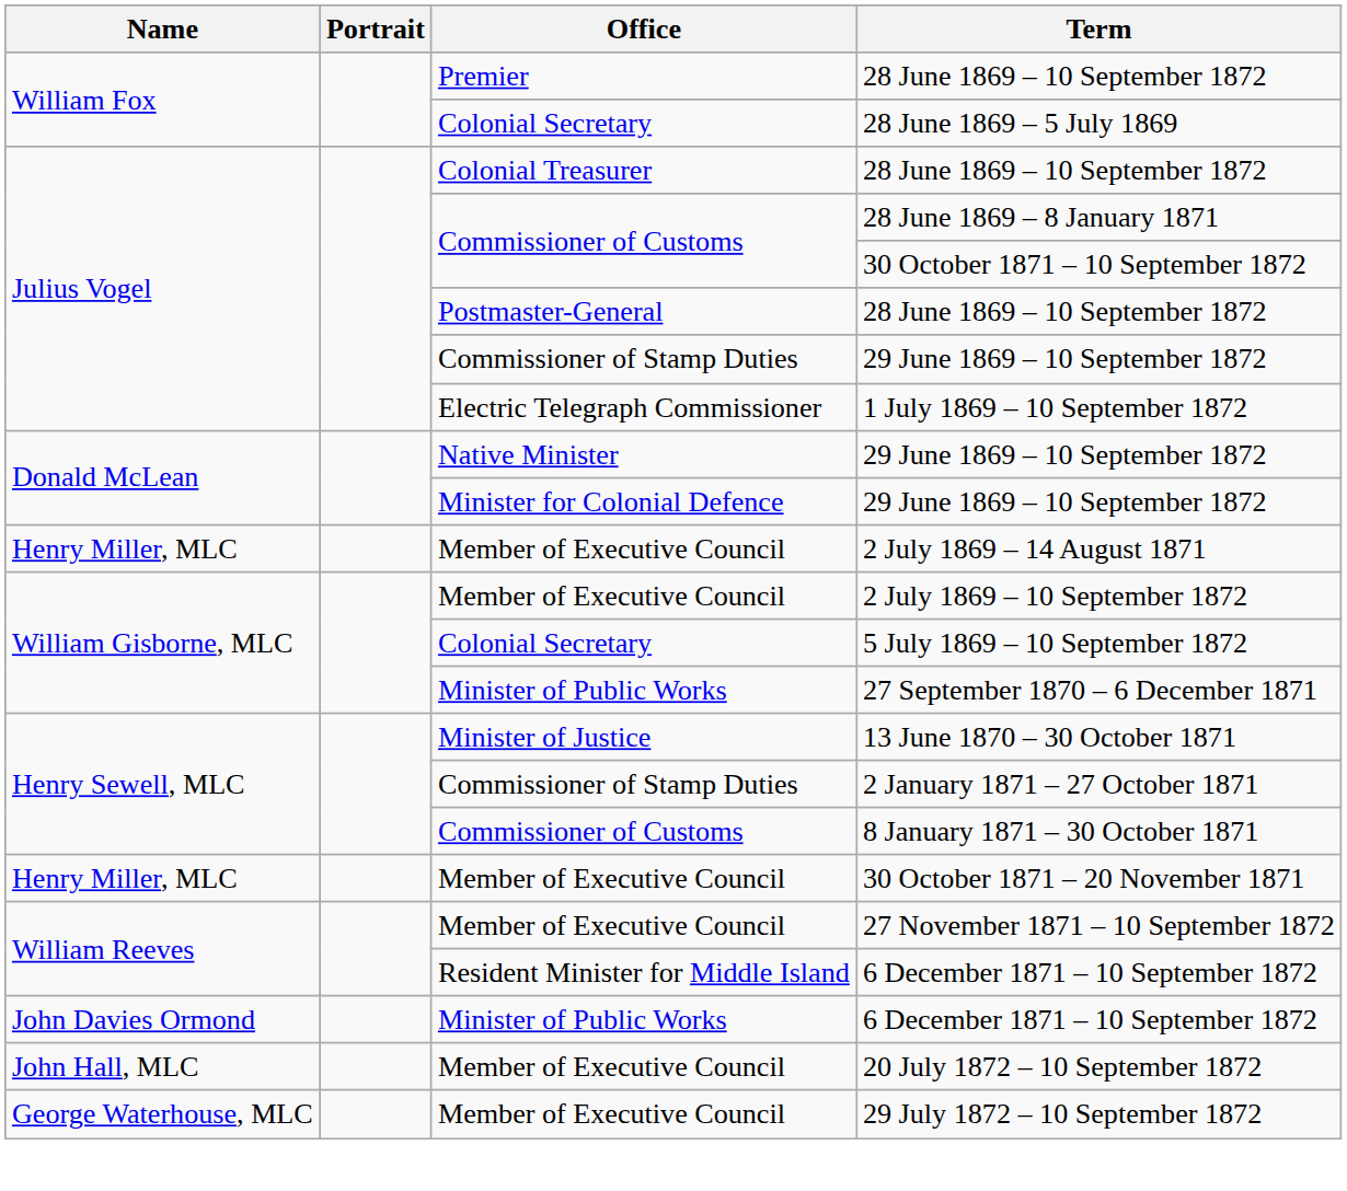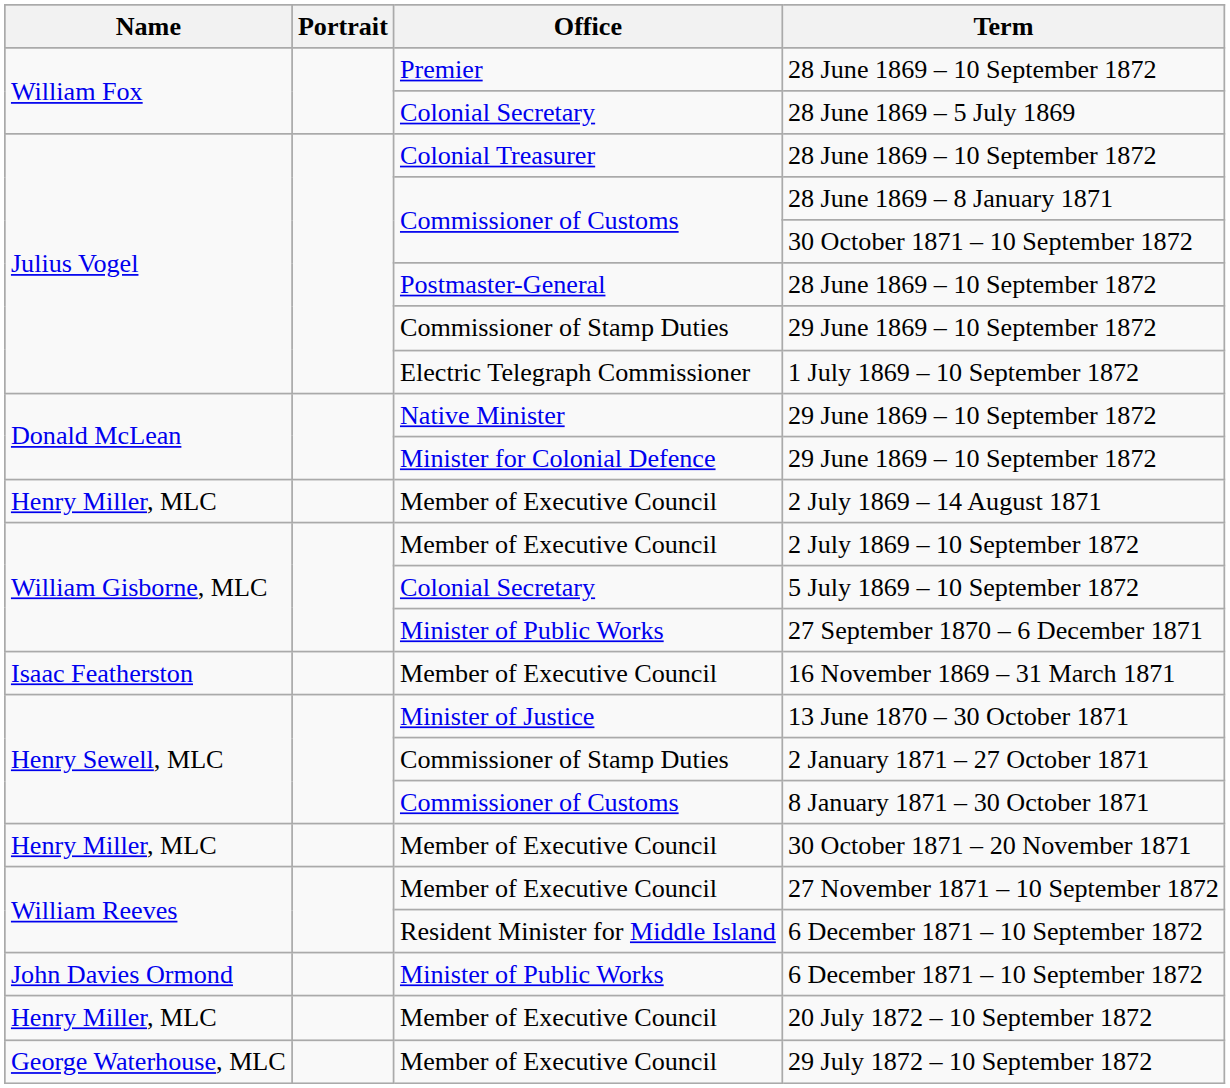+ row: Isaac Featherston | Member of Executive Council | 16 November 1869 – 31 March 1871
20 July 1872 – 10 September 1872 | Name: John Hall, MLC -> Henry Miller, MLC
